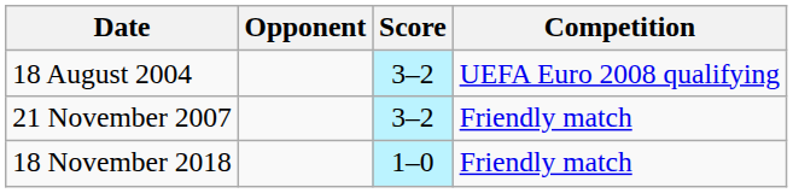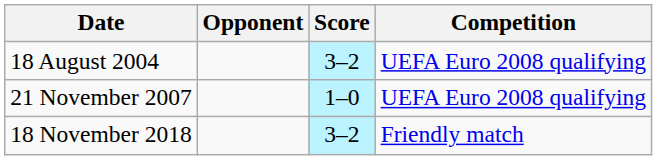21 November 2007 | Score: 3–2 -> 1–0
21 November 2007 | Competition: Friendly match -> UEFA Euro 2008 qualifying
18 November 2018 | Score: 1–0 -> 3–2
